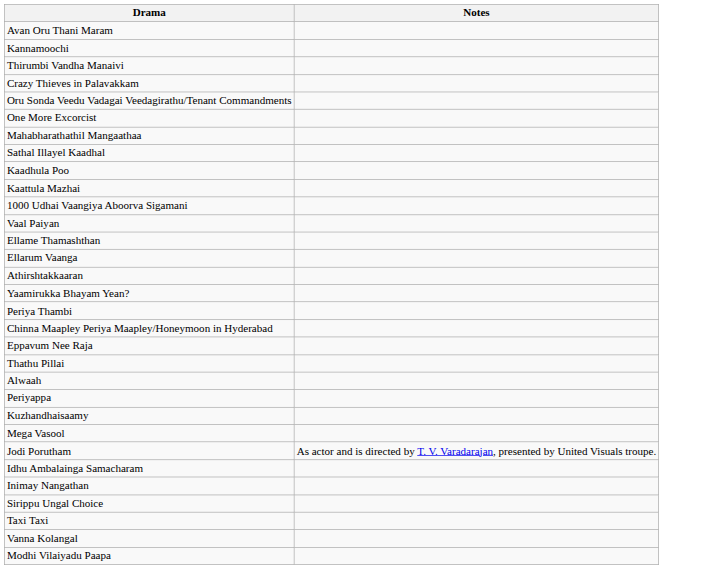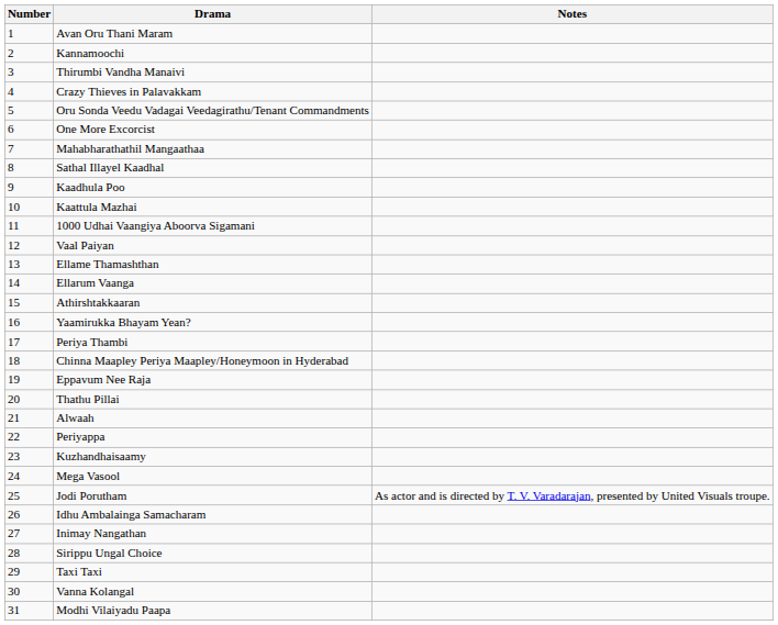+ column: Number | 1 | 2 | 3 | 4 | 5 | 6 | 7 | 8 | 9 | 10 | 11 | 12 | 13 | 14 | 15 | 16 | 17 | 18 | 19 | 20 | 21 | 22 | 23 | 24 | 25 | 26 | 27 | 28 | 29 | 30 | 31
